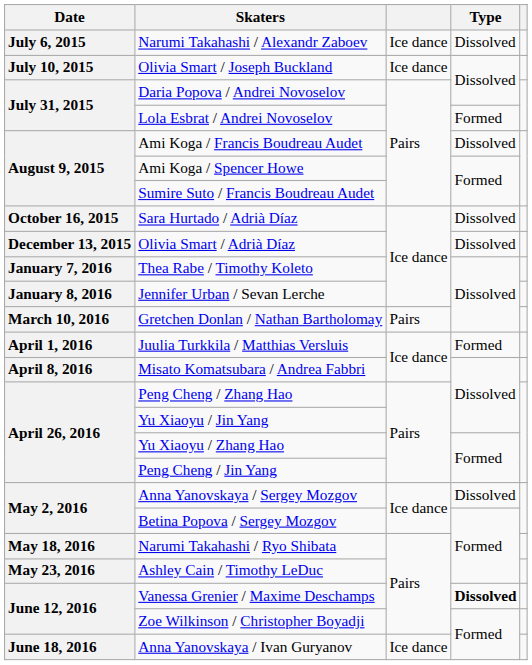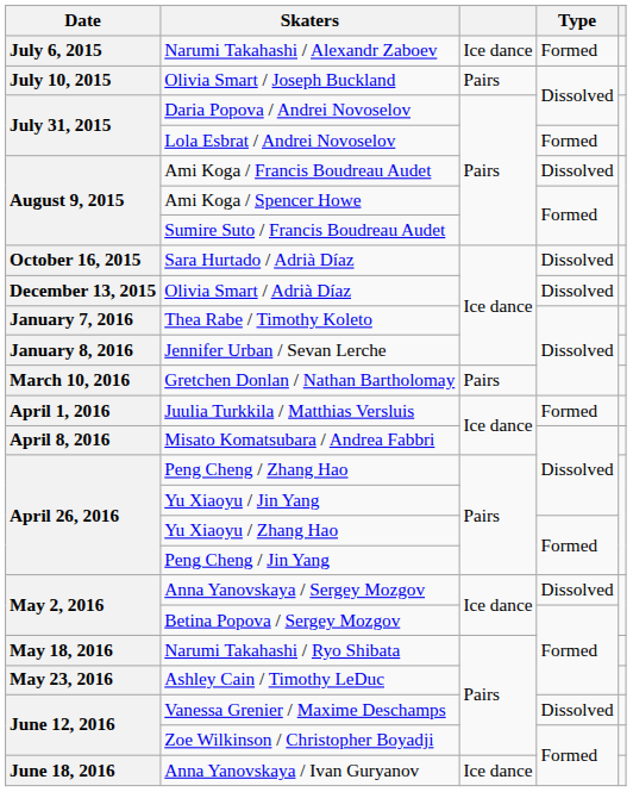Narumi Takahashi / Alexandr Zaboev | Type: Dissolved -> Formed
Olivia Smart / Joseph Buckland | column 3: Ice dance -> Pairs
Vanessa Grenier / Maxime Deschamps | Type: bold -> normal
